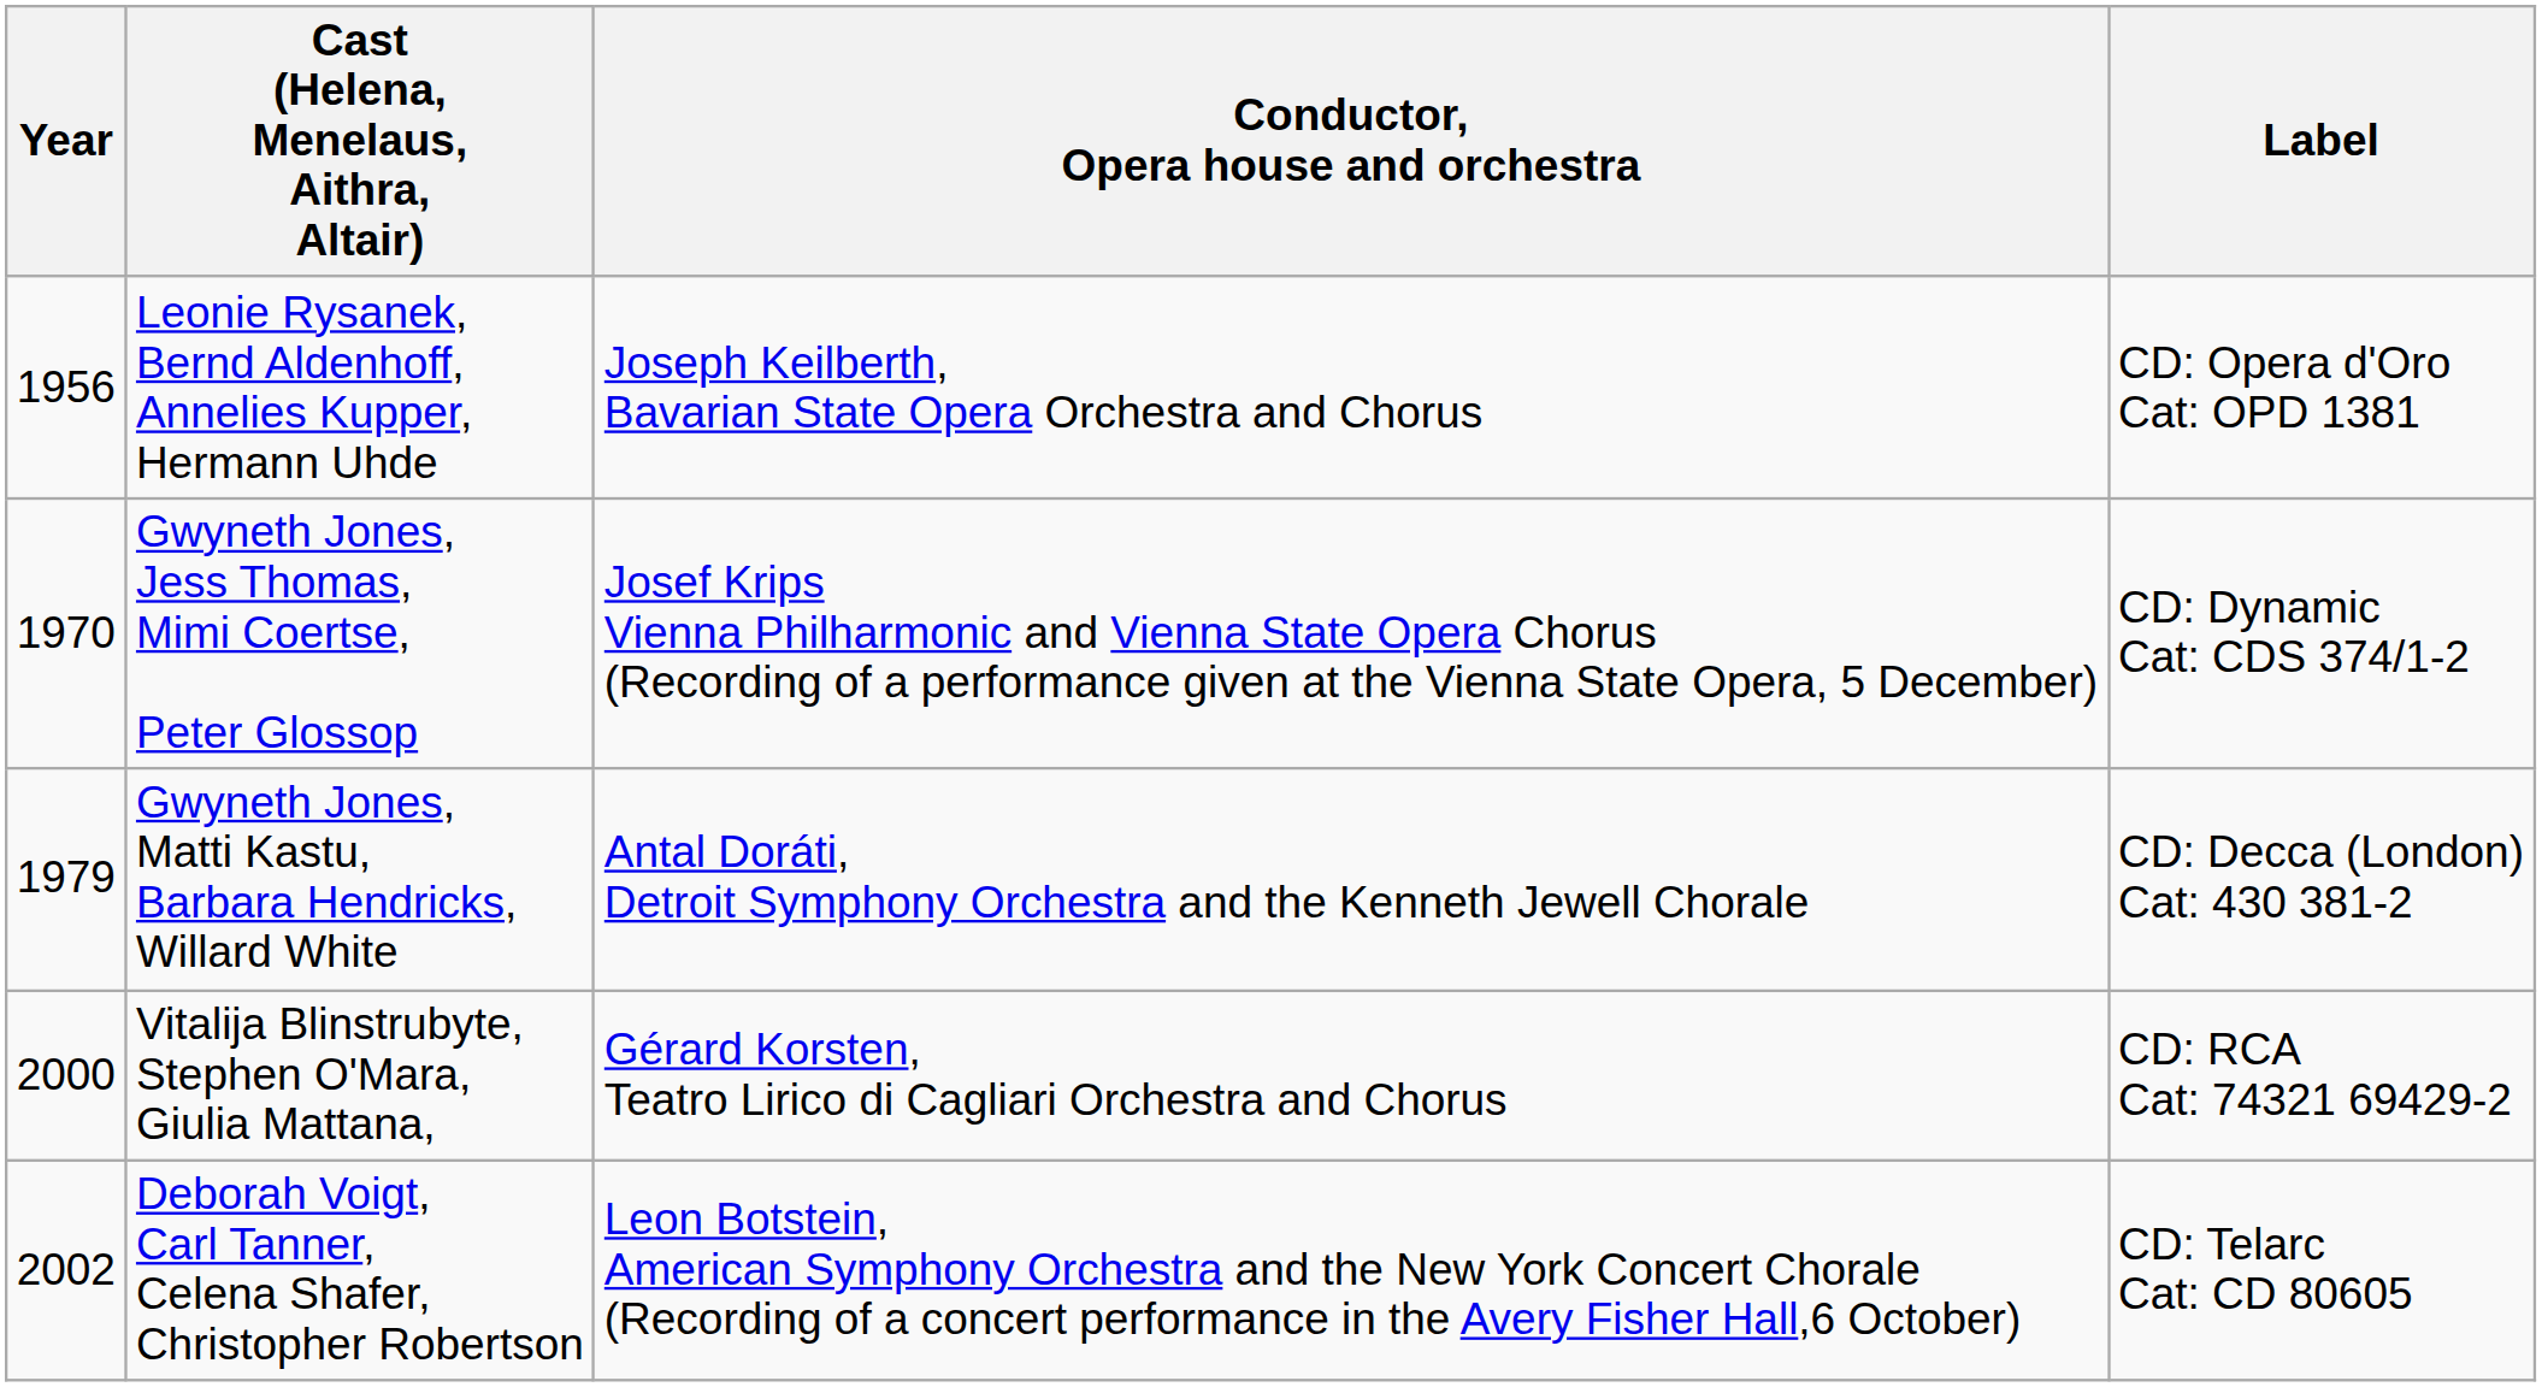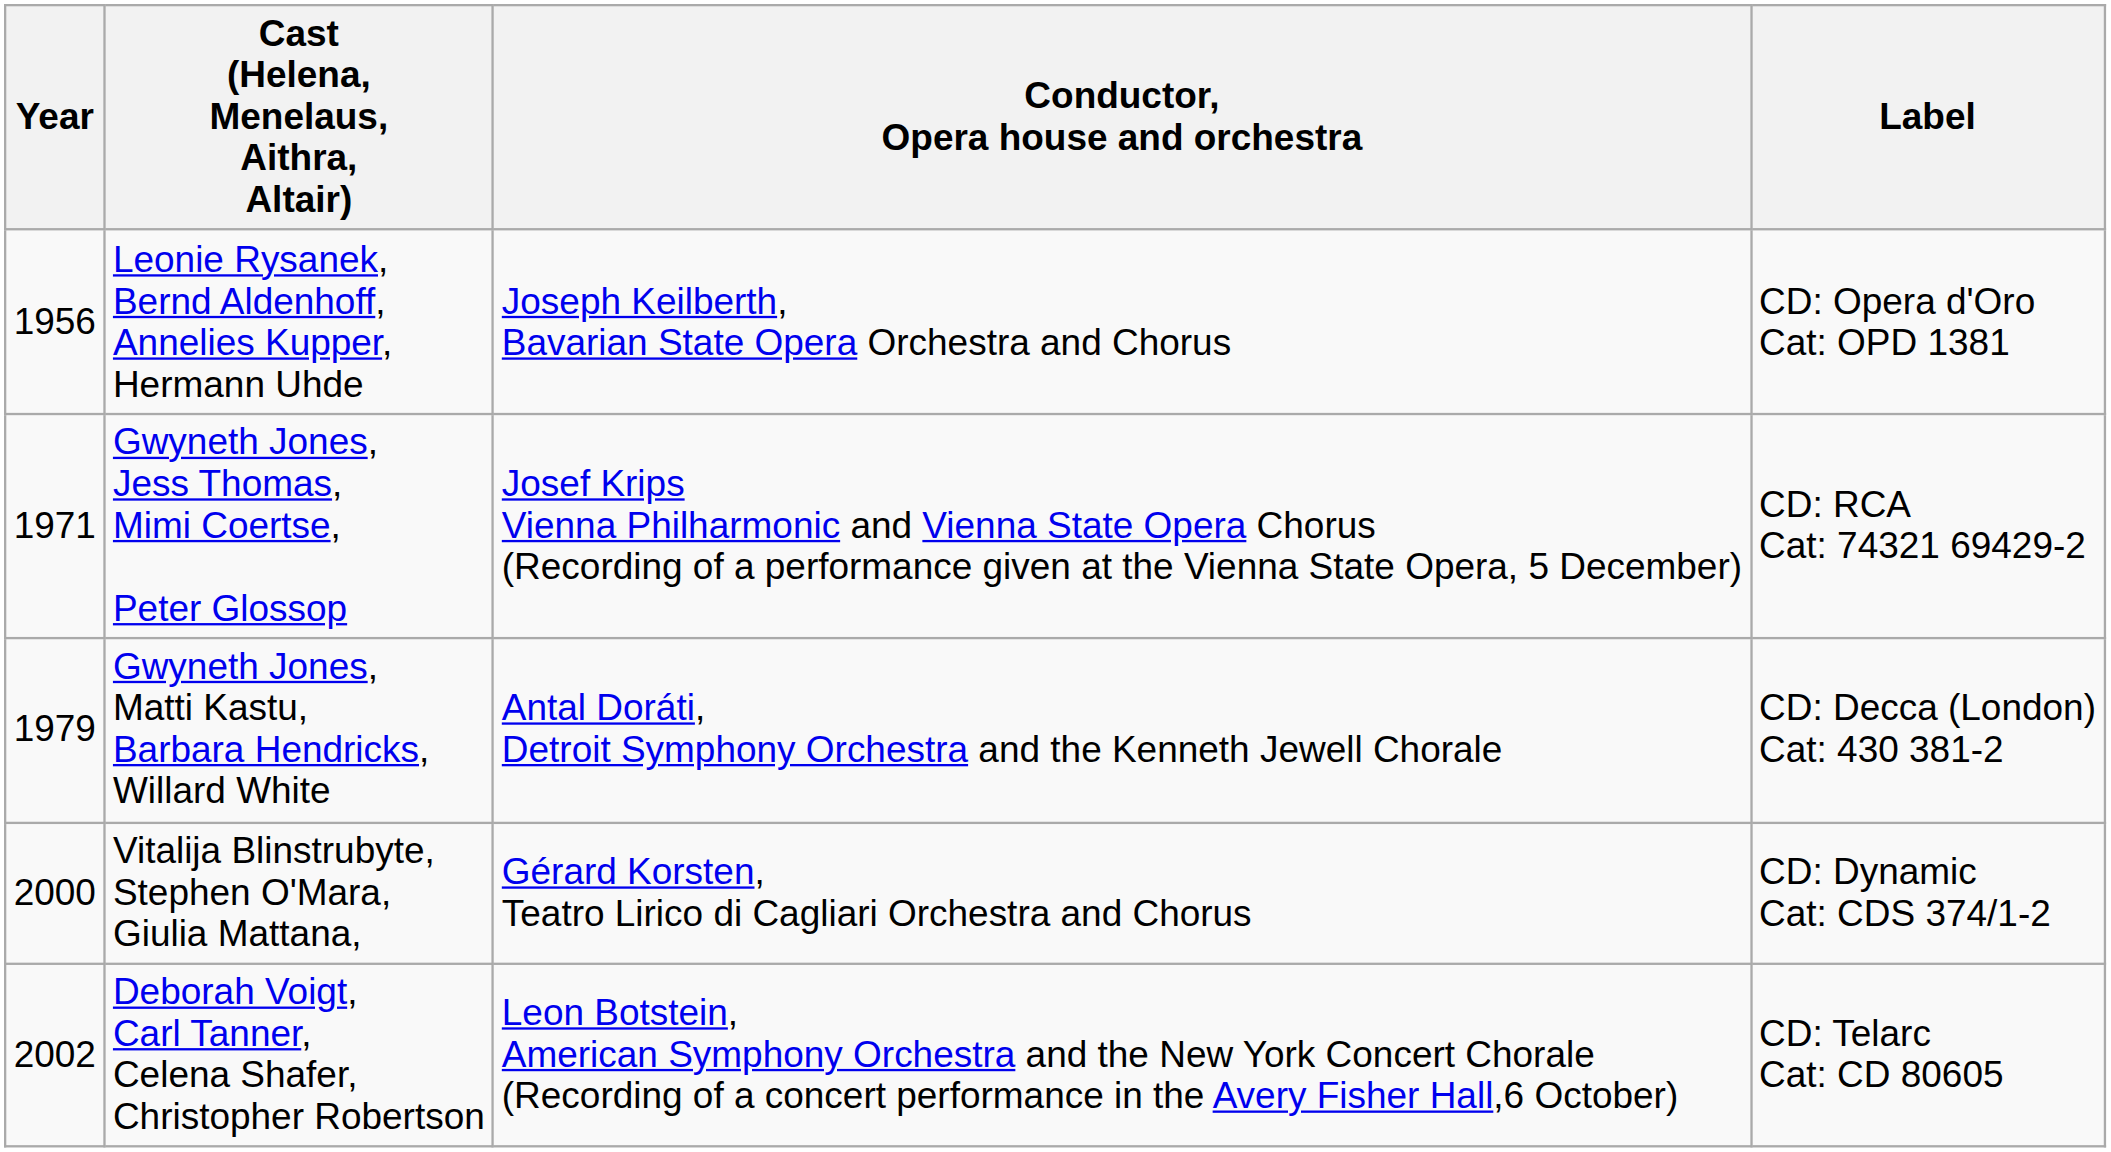Gwyneth Jones, Jess Thomas, Mimi Coertse, Peter Glossop | Year: 1970 -> 1971
Gwyneth Jones, Jess Thomas, Mimi Coertse, Peter Glossop | Label: CD: Dynamic Cat: CDS 374/1-2 -> CD: RCA Cat: 74321 69429-2
Vitalija Blinstrubyte, Stephen O'Mara, Giulia Mattana, | Label: CD: RCA Cat: 74321 69429-2 -> CD: Dynamic Cat: CDS 374/1-2
